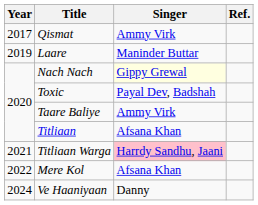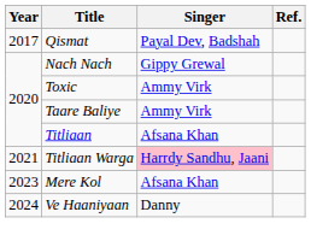Qismat | Singer: Ammy Virk -> Payal Dev, Badshah
- row: 2019 | Laare | Maninder Buttar
Nach Nach | Singer: lightyellow background -> no background
Toxic | Singer: Payal Dev, Badshah -> Ammy Virk
Mere Kol | Year: 2022 -> 2023
